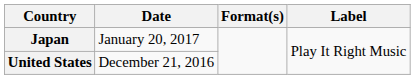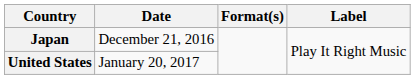Japan | Date: January 20, 2017 -> December 21, 2016
United States | Date: December 21, 2016 -> January 20, 2017
